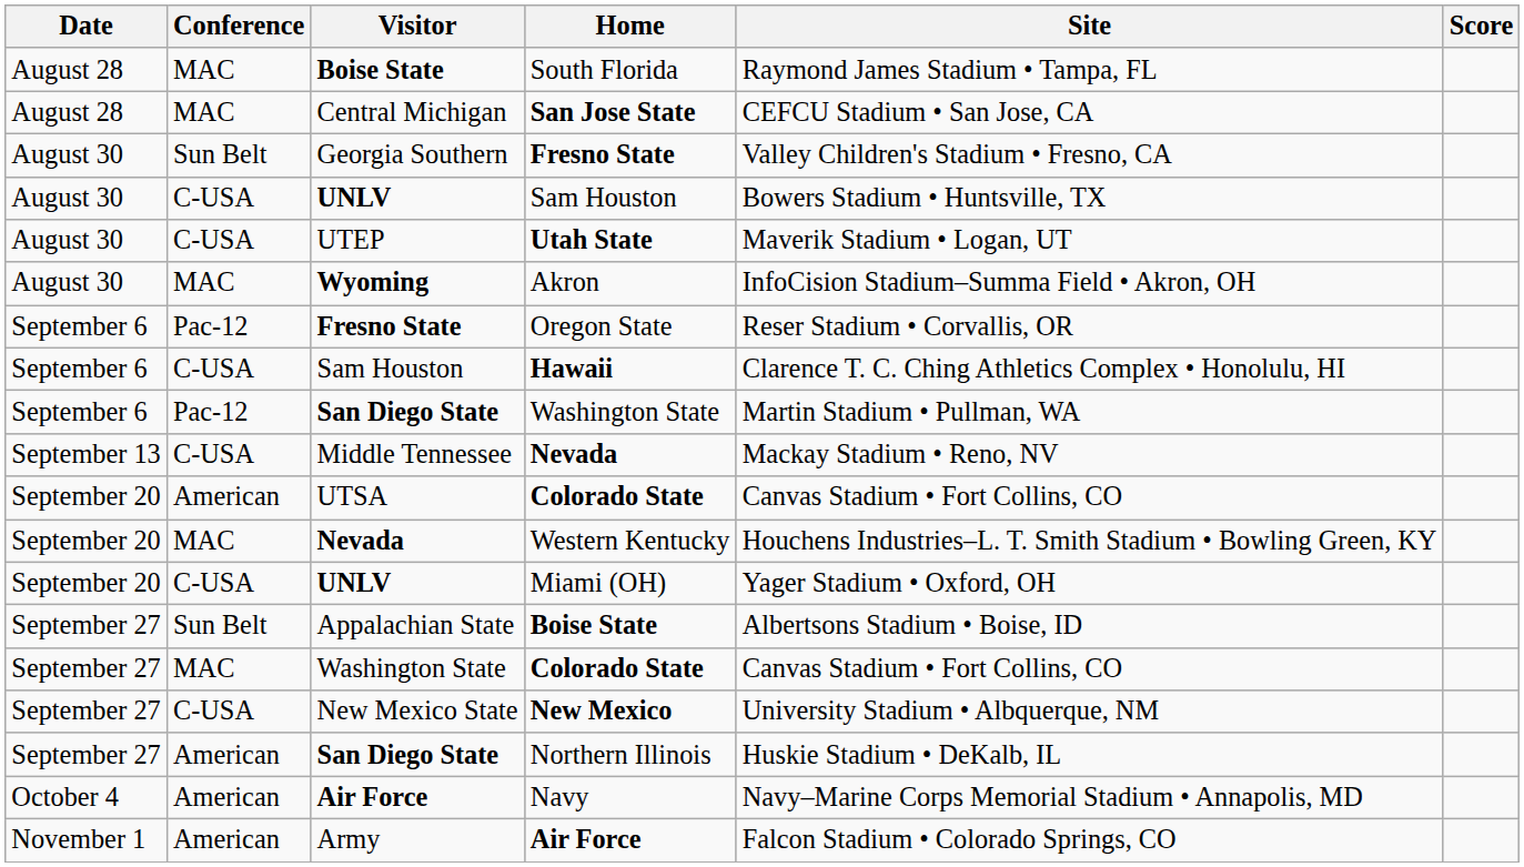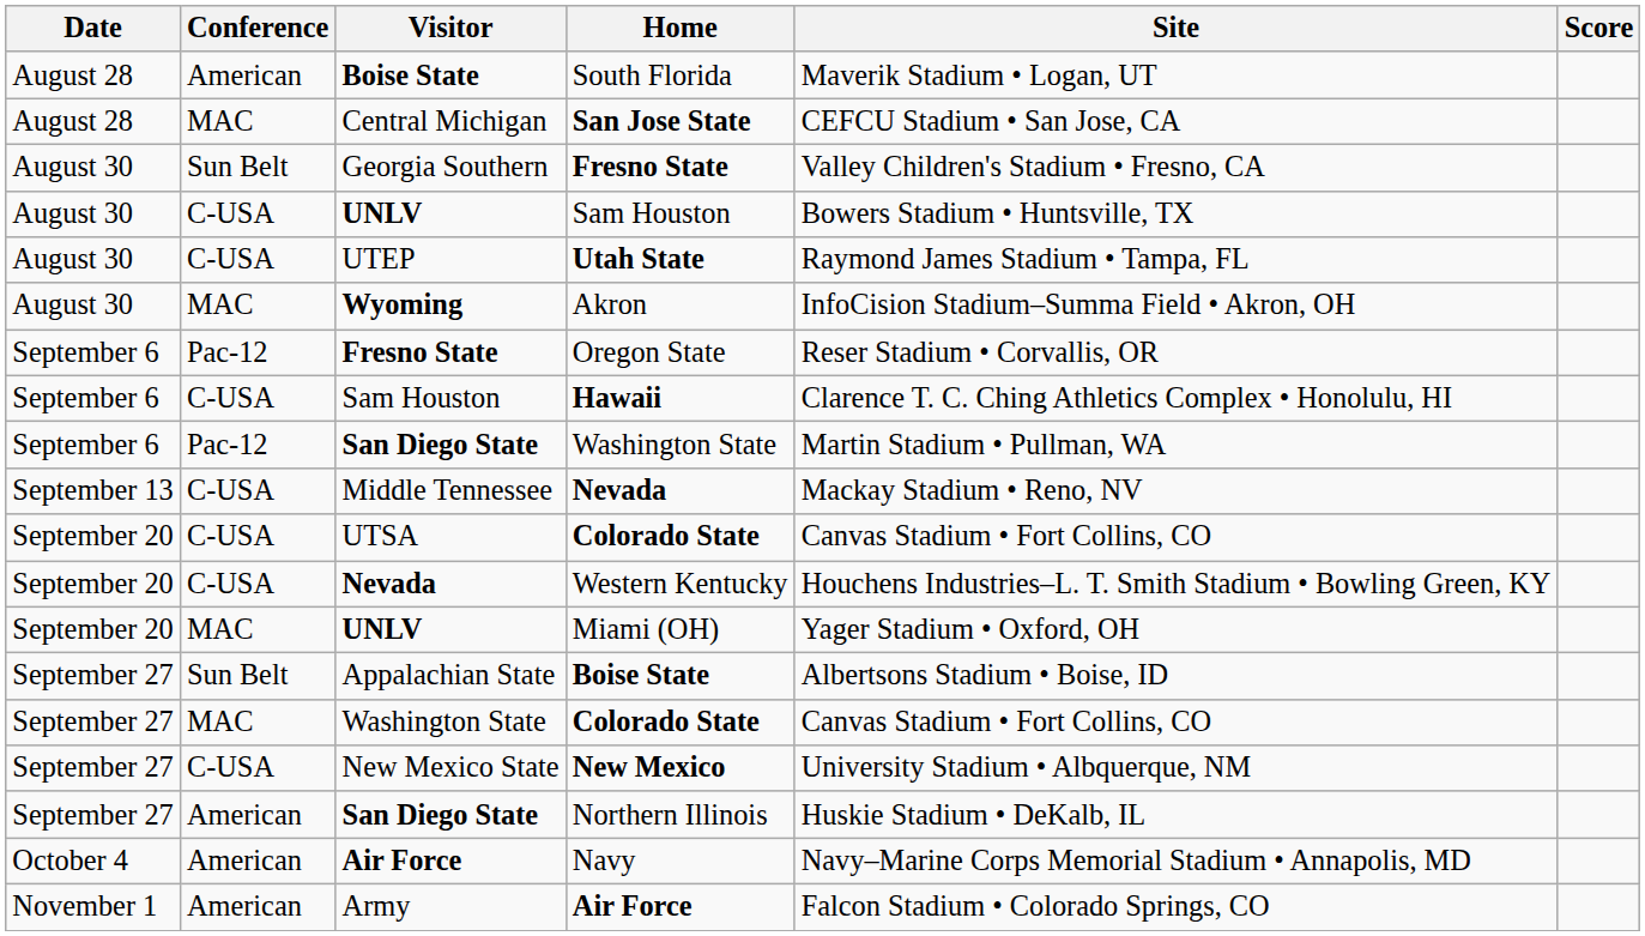South Florida | Conference: MAC -> American
South Florida | Site: Raymond James Stadium • Tampa, FL -> Maverik Stadium • Logan, UT
Utah State | Site: Maverik Stadium • Logan, UT -> Raymond James Stadium • Tampa, FL
UTSA / Colorado State | Conference: American -> C-USA
Western Kentucky | Conference: MAC -> C-USA
Miami (OH) | Conference: C-USA -> MAC
